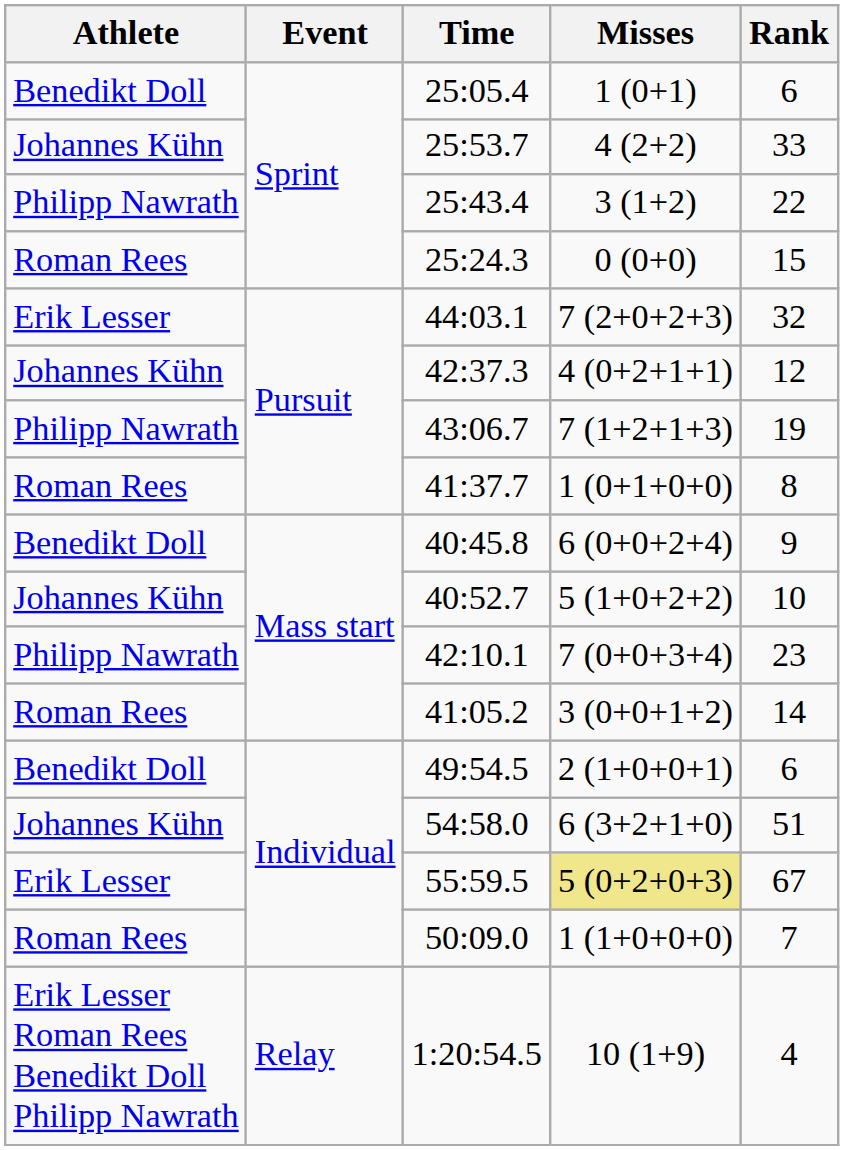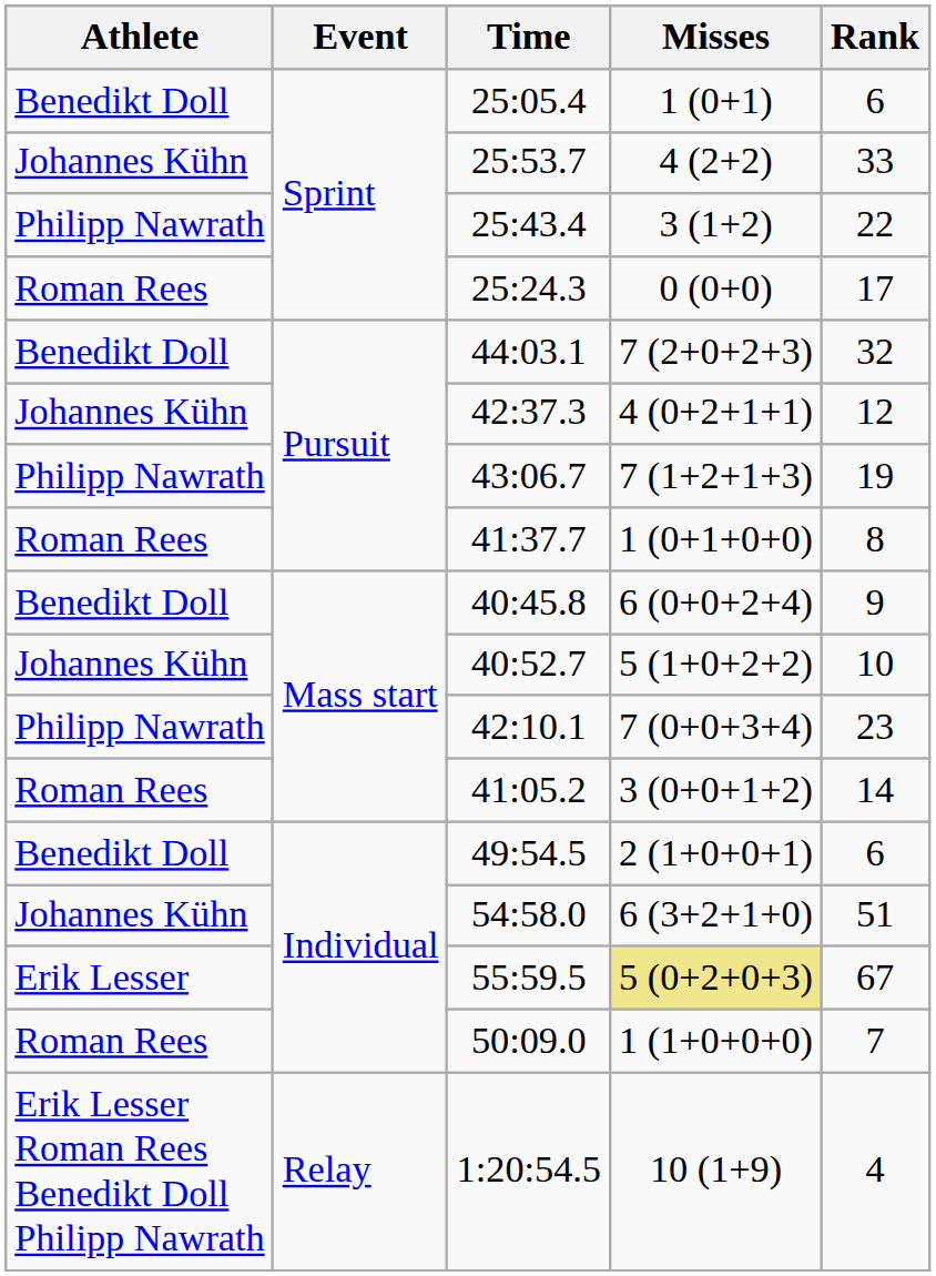25:24.3 | Rank: 15 -> 17
44:03.1 | Athlete: Erik Lesser -> Benedikt Doll
